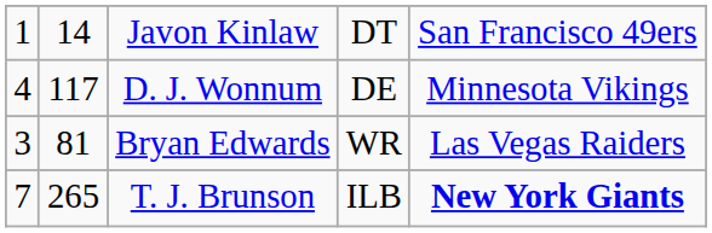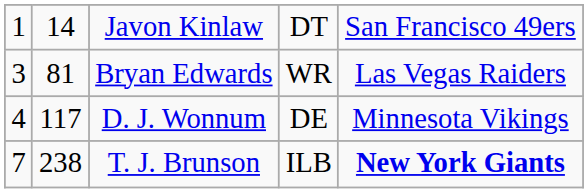rows swapped: Bryan Edwards <-> D. J. Wonnum
T. J. Brunson | column 2: 265 -> 238
